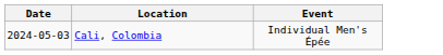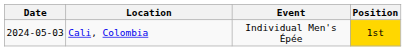+ column: Position | 1st
